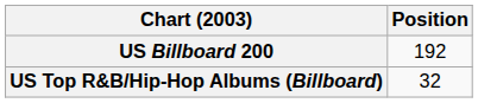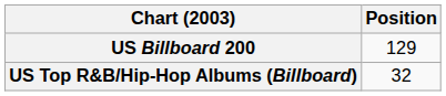US Billboard 200 | Position: 192 -> 129
